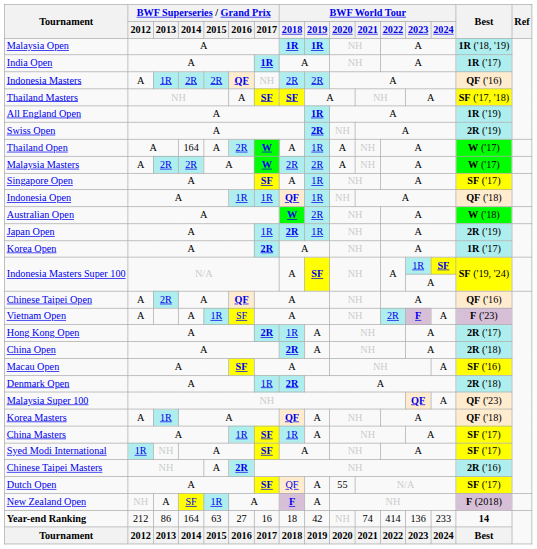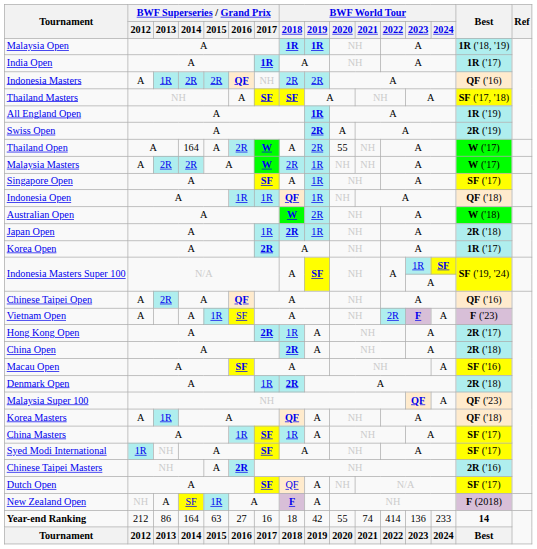Swiss Open | BWF World Tour / 2020: NH -> A
Thailand Open | BWF World Tour / 2019: 1R -> 2R
Thailand Open | BWF World Tour / 2020: A -> 55
Malaysia Masters | BWF World Tour / 2019: 2R -> 1R
Malaysia Masters | BWF World Tour / 2020: A -> NH
Japan Open | Best: 2R ('19) -> 2R ('18)
Dutch Open | BWF World Tour / 2020: 55 -> NH
Year-end Ranking | BWF World Tour / 2020: NH -> 55
